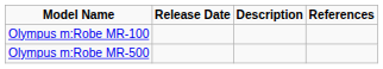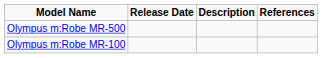rows swapped: Olympus m:Robe MR-100 <-> Olympus m:Robe MR-500
